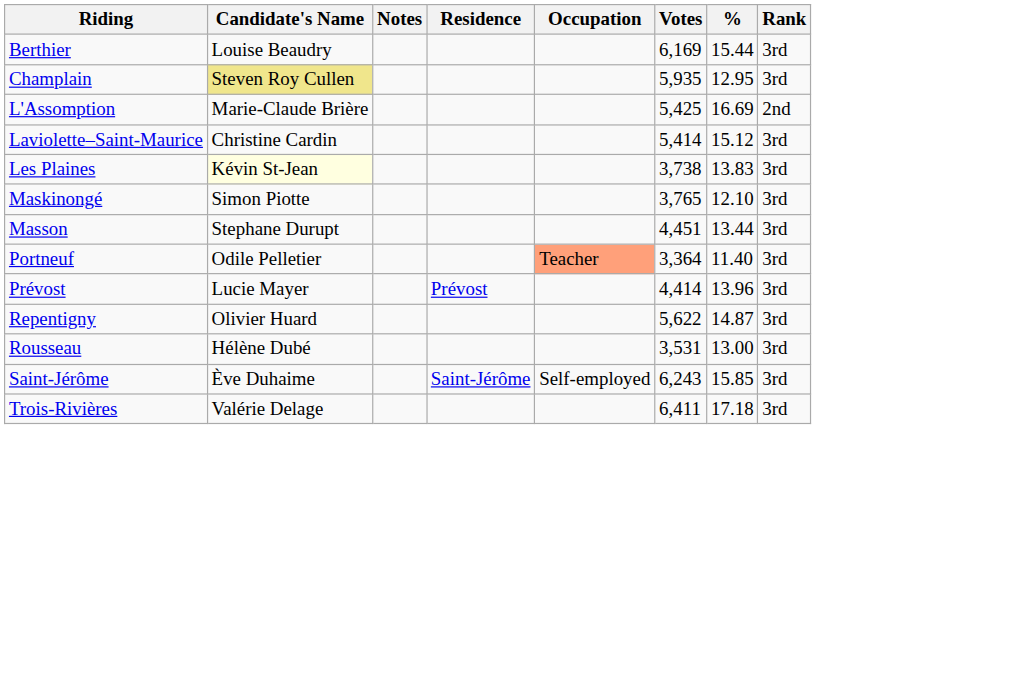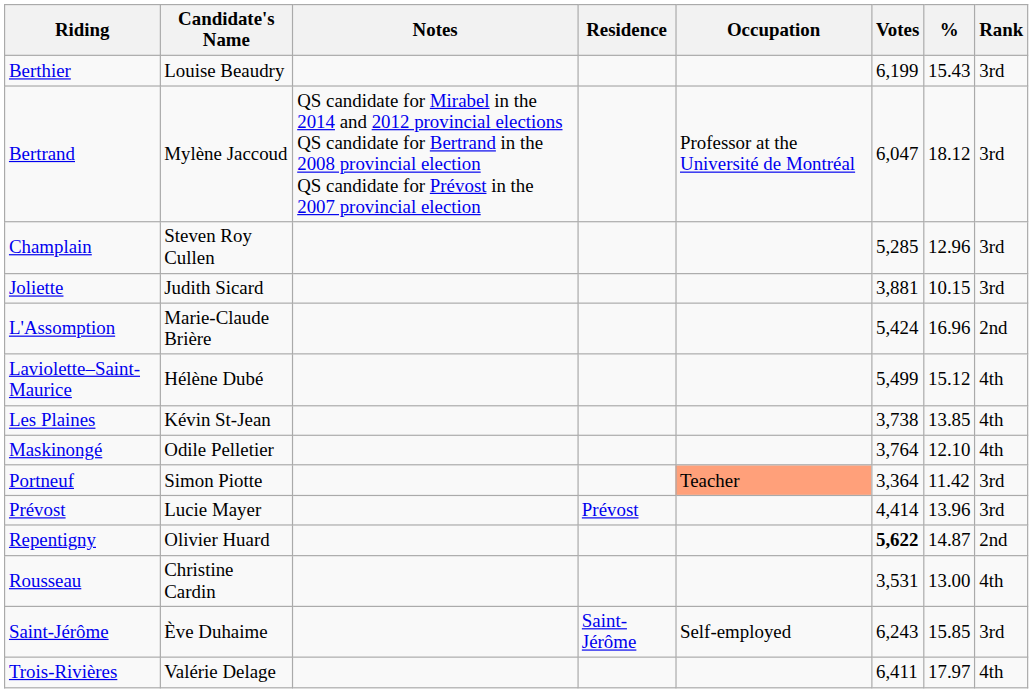Berthier | Votes: 6,169 -> 6,199
Berthier | %: 15.44 -> 15.43
+ row: Bertrand | Mylène Jaccoud | QS candidate for Mirabel in the 2014 and 2012 provincial elections QS candidate for Bertrand in the 2008 provincial election QS candidate for Prévost in the 2007 provincial election | Professor at the Université de Montréal | 6,047 | 18.12 | 3rd
Champlain | Candidate's Name: khaki background -> no background
Champlain | Votes: 5,935 -> 5,285
Champlain | %: 12.95 -> 12.96
+ row: Joliette | Judith Sicard | 3,881 | 10.15 | 3rd
L'Assomption | Votes: 5,425 -> 5,424
L'Assomption | %: 16.69 -> 16.96
Laviolette–Saint-Maurice | Candidate's Name: Christine Cardin -> Hélène Dubé
Laviolette–Saint-Maurice | Votes: 5,414 -> 5,499
Laviolette–Saint-Maurice | Rank: 3rd -> 4th
Les Plaines | Candidate's Name: lightyellow background -> no background
Les Plaines | %: 13.83 -> 13.85
Les Plaines | Rank: 3rd -> 4th
Maskinongé | Candidate's Name: Simon Piotte -> Odile Pelletier
Maskinongé | Votes: 3,765 -> 3,764
Maskinongé | Rank: 3rd -> 4th
- row: Masson | Stephane Durupt | 4,451 | 13.44 | 3rd
Portneuf | Candidate's Name: Odile Pelletier -> Simon Piotte
Portneuf | %: 11.40 -> 11.42
Repentigny | Votes: normal -> bold
Repentigny | Rank: 3rd -> 2nd
Rousseau | Candidate's Name: Hélène Dubé -> Christine Cardin
Rousseau | Rank: 3rd -> 4th
Trois-Rivières | %: 17.18 -> 17.97
Trois-Rivières | Rank: 3rd -> 4th
